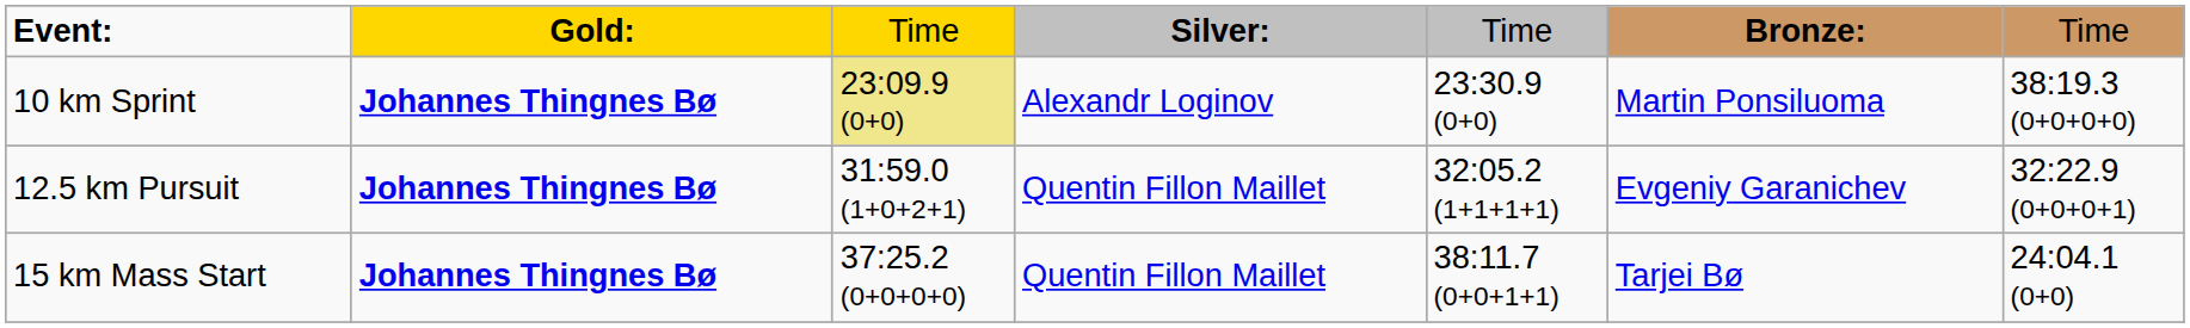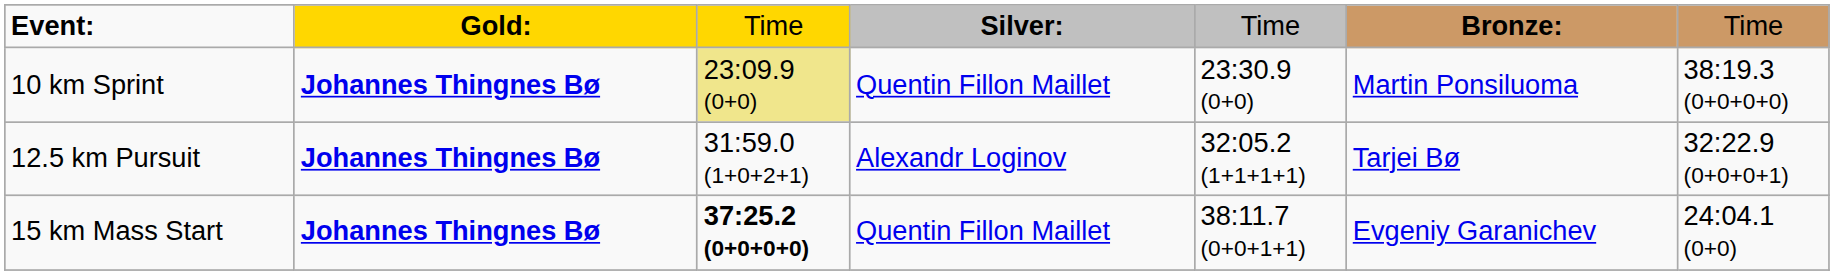10 km Sprint | column 4: Alexandr Loginov -> Quentin Fillon Maillet
12.5 km Pursuit | column 4: Quentin Fillon Maillet -> Alexandr Loginov
12.5 km Pursuit | column 6: Evgeniy Garanichev -> Tarjei Bø
15 km Mass Start | column 3: normal -> bold
15 km Mass Start | column 6: Tarjei Bø -> Evgeniy Garanichev
